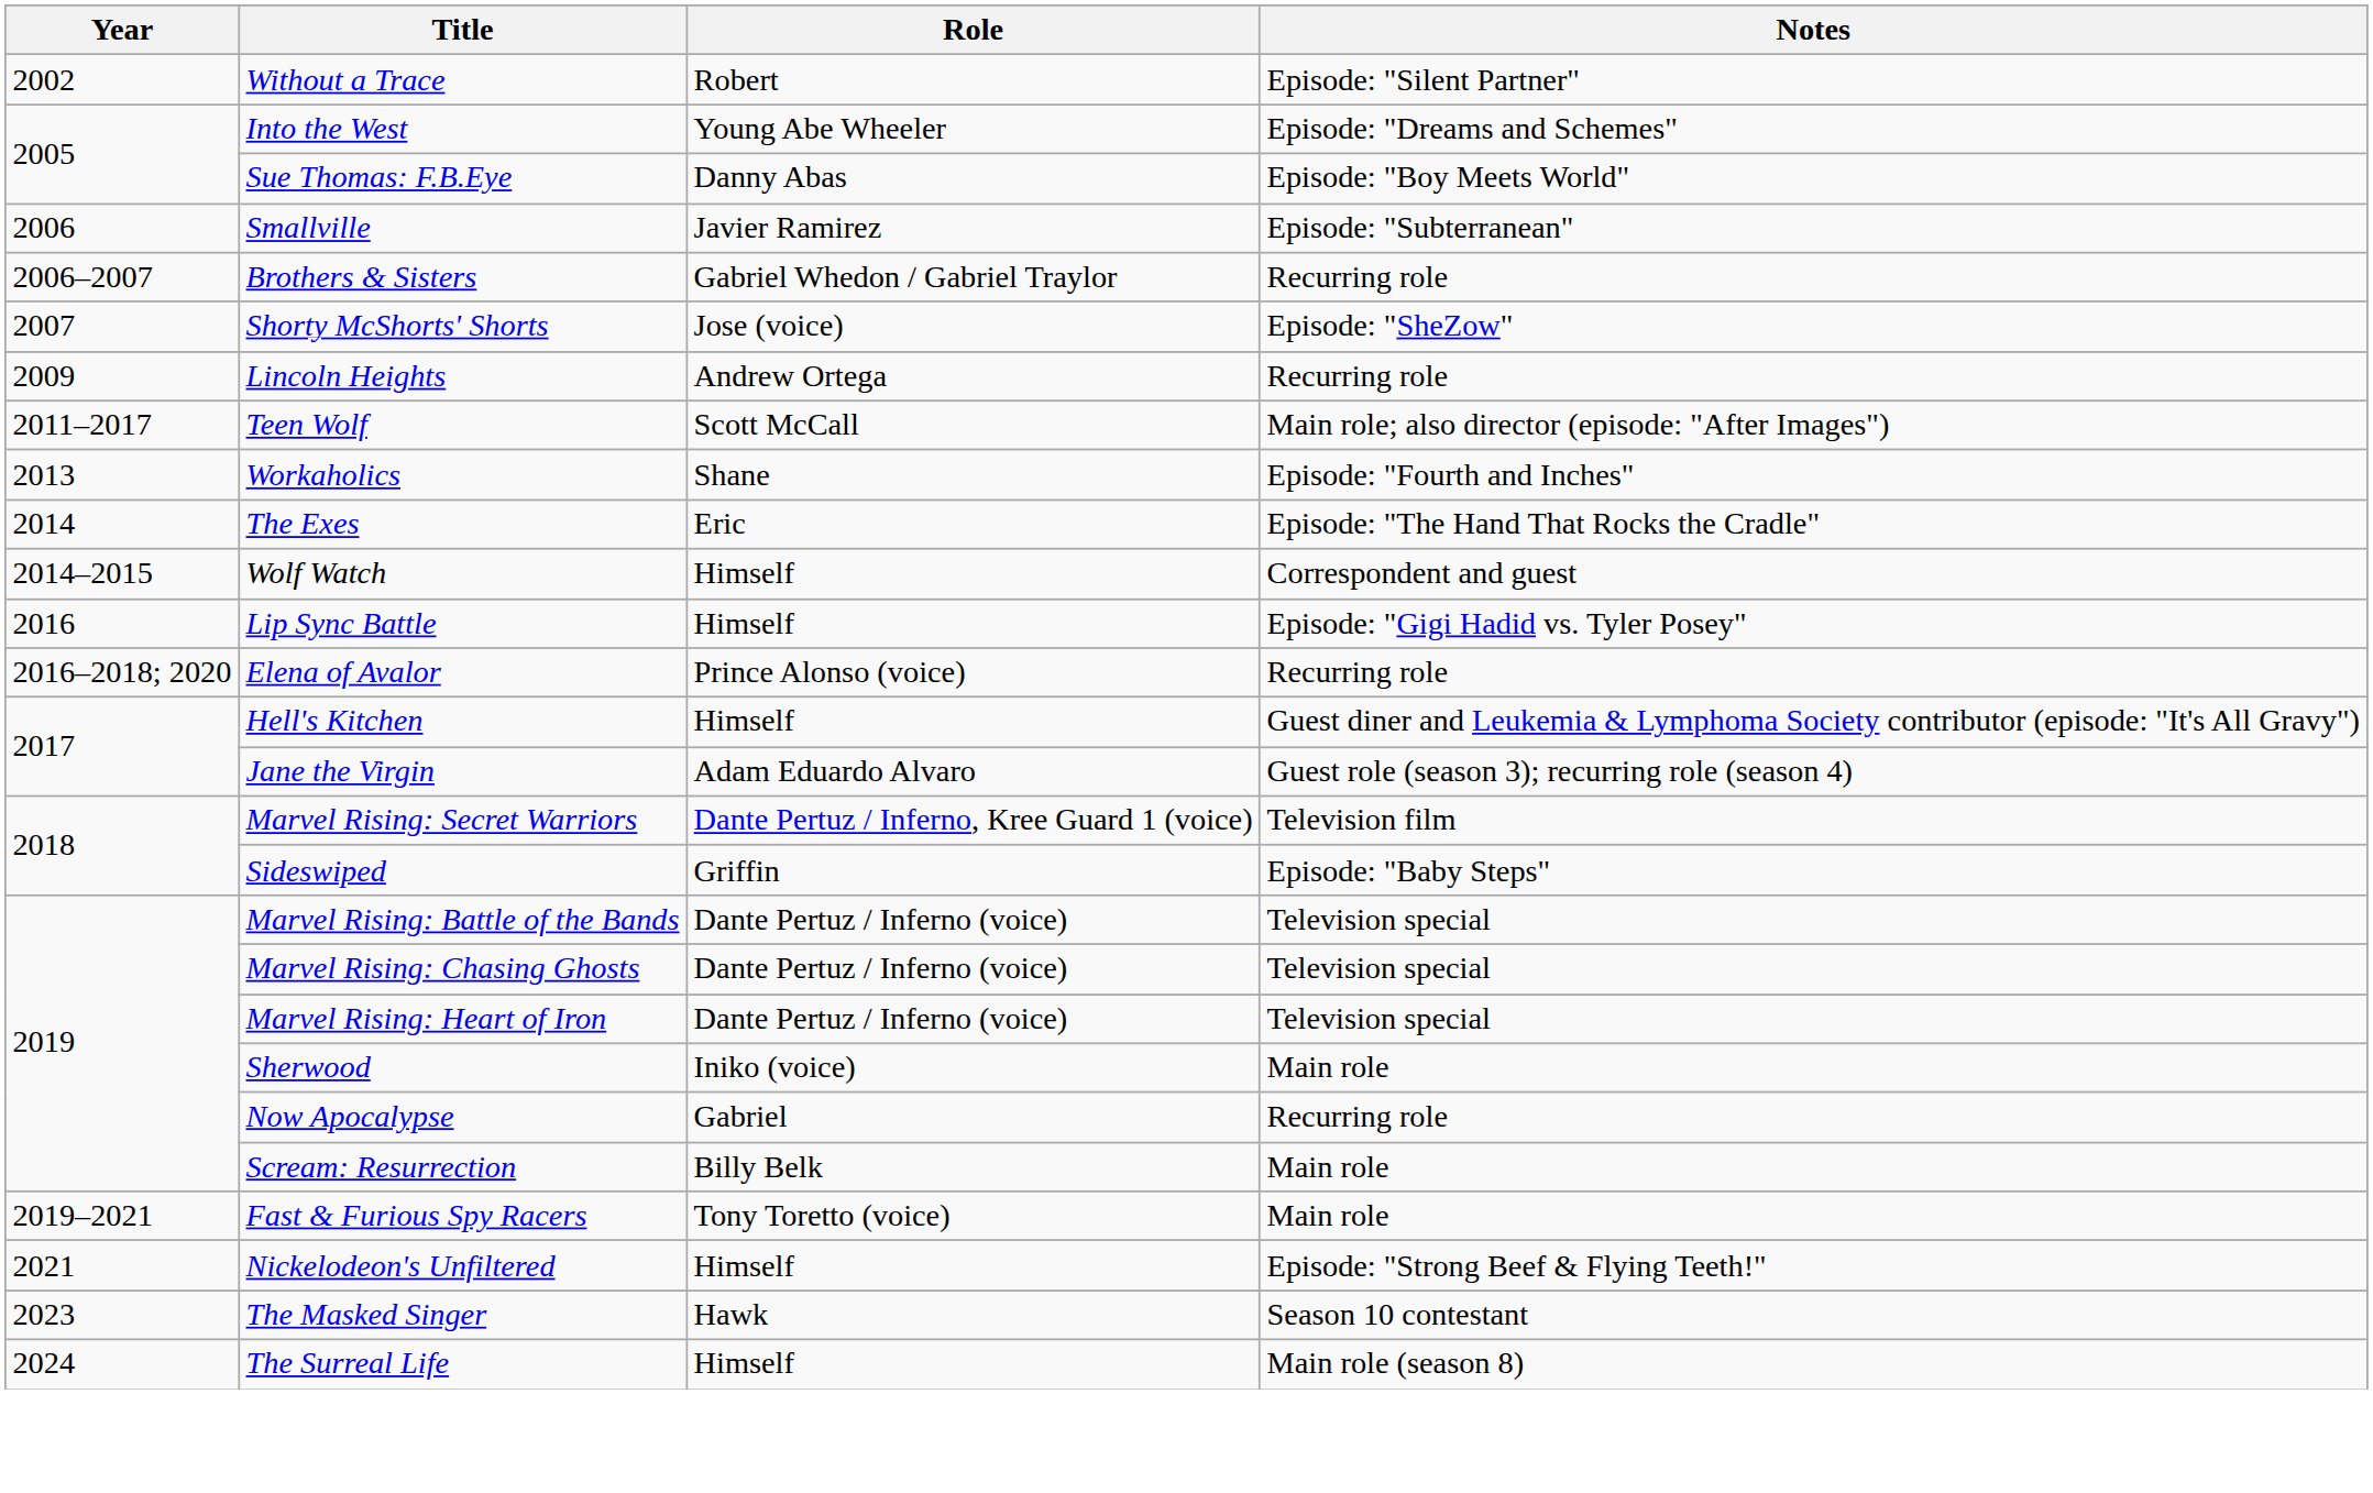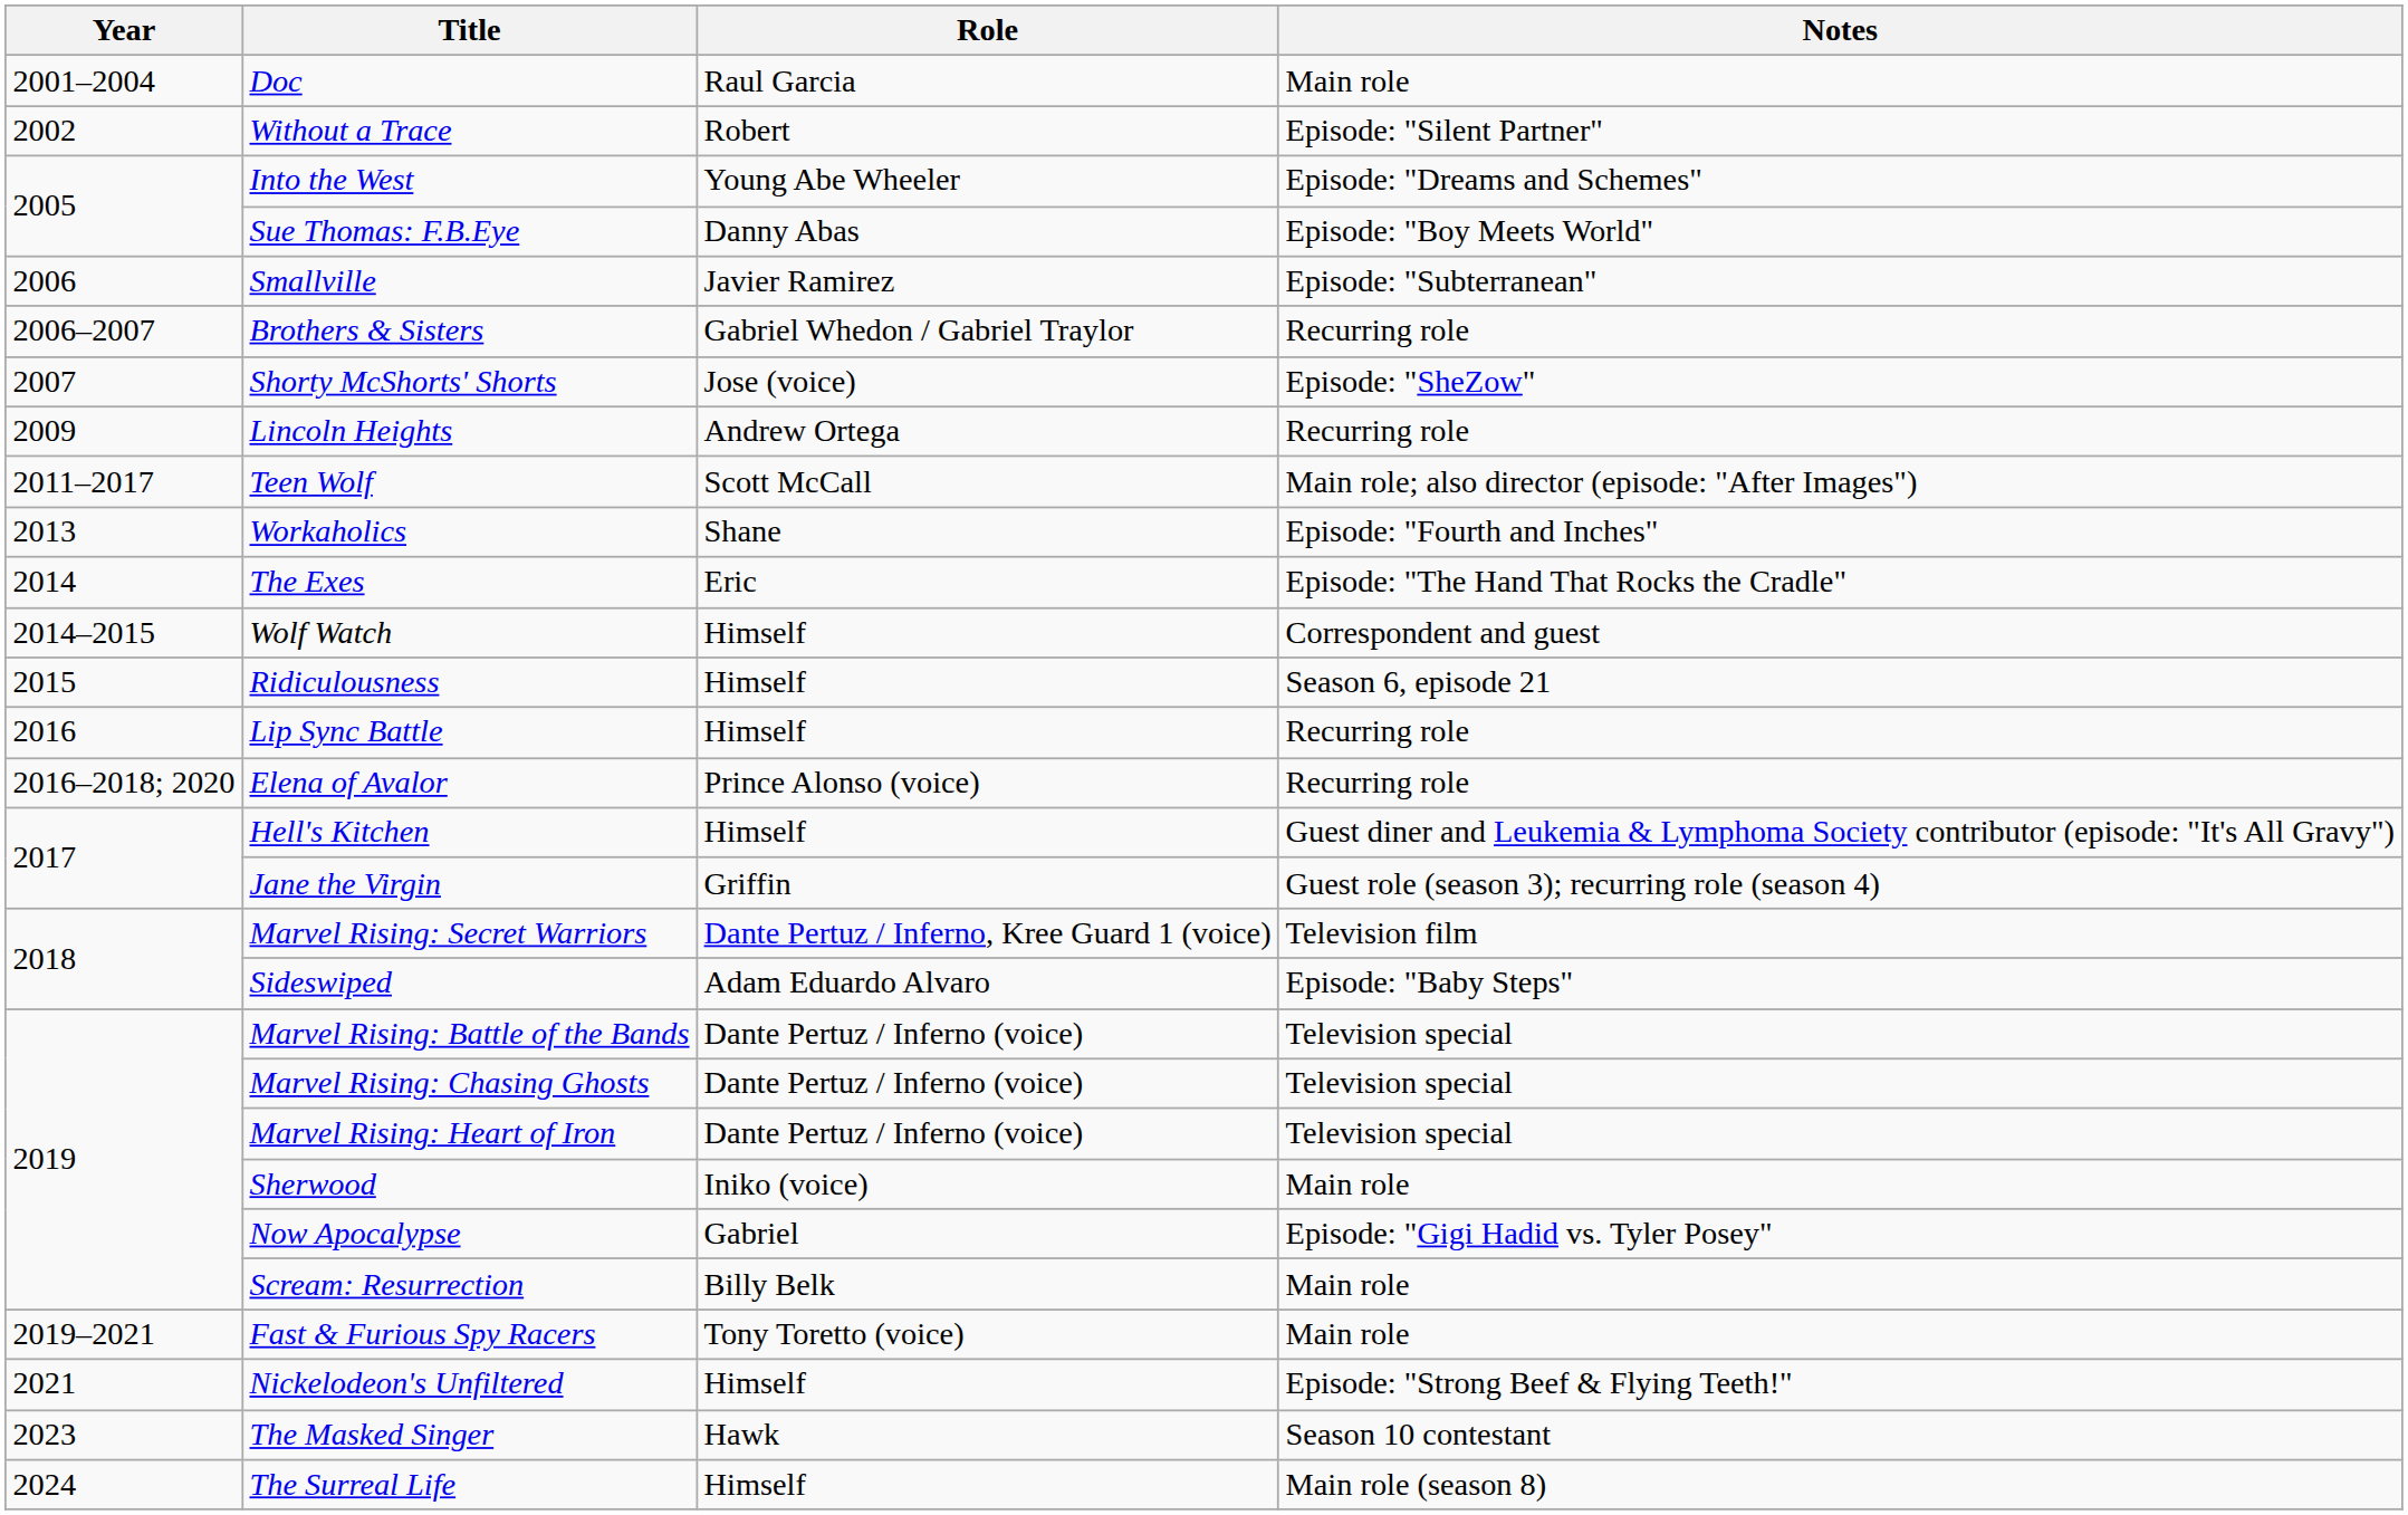+ row: 2001–2004 | Doc | Raul Garcia | Main role
+ row: 2015 | Ridiculousness | Himself | Season 6, episode 21
Lip Sync Battle | Notes: Episode: "Gigi Hadid vs. Tyler Posey" -> Recurring role
Jane the Virgin | Role: Adam Eduardo Alvaro -> Griffin
Sideswiped | Role: Griffin -> Adam Eduardo Alvaro
Now Apocalypse | Notes: Recurring role -> Episode: "Gigi Hadid vs. Tyler Posey"
